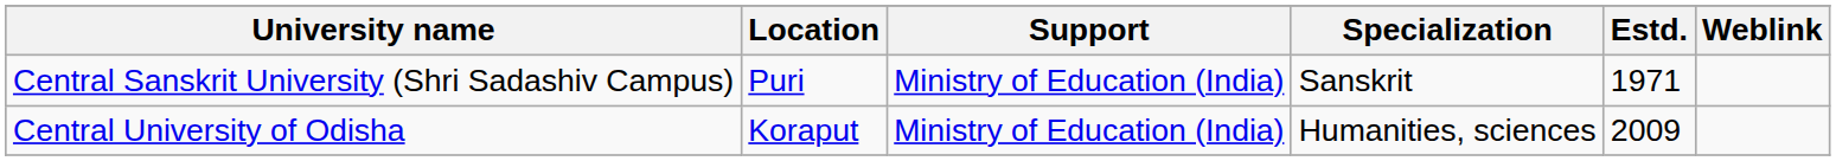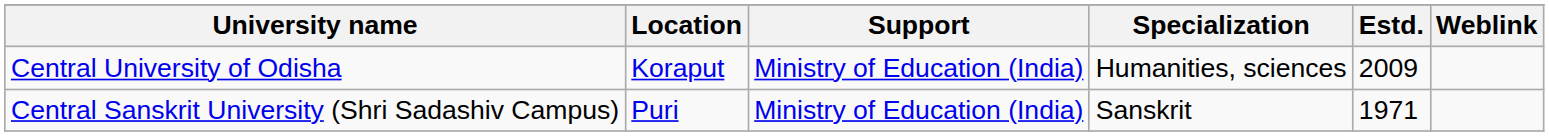rows swapped: Central University of Odisha <-> Central Sanskrit University (Shri Sadashiv Campus)
